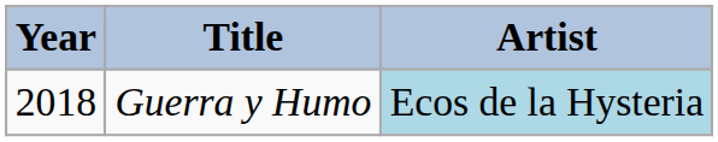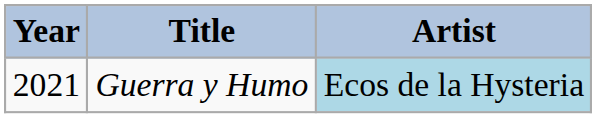Guerra y Humo | Year: 2018 -> 2021
